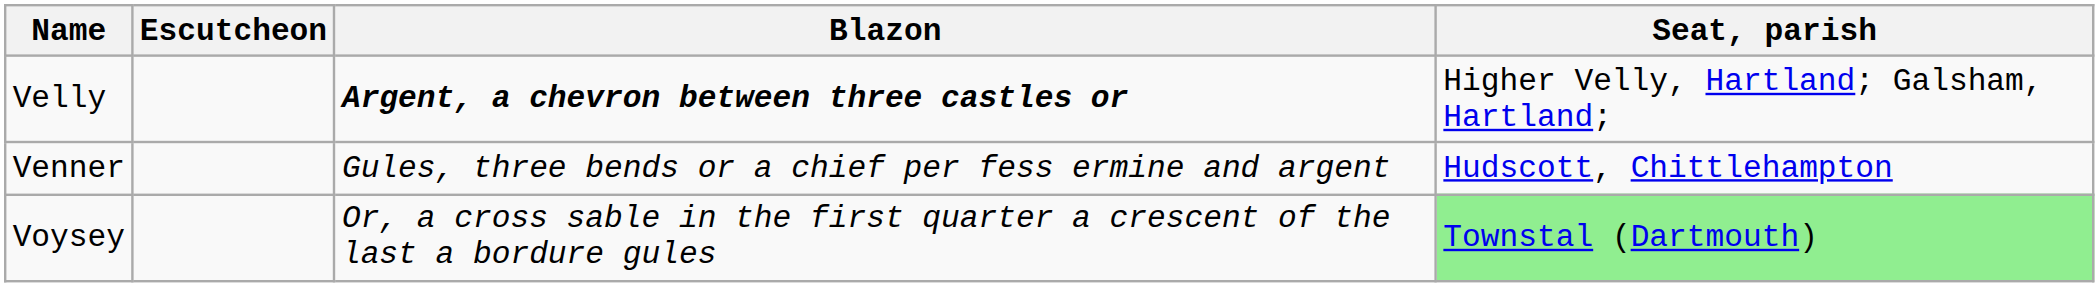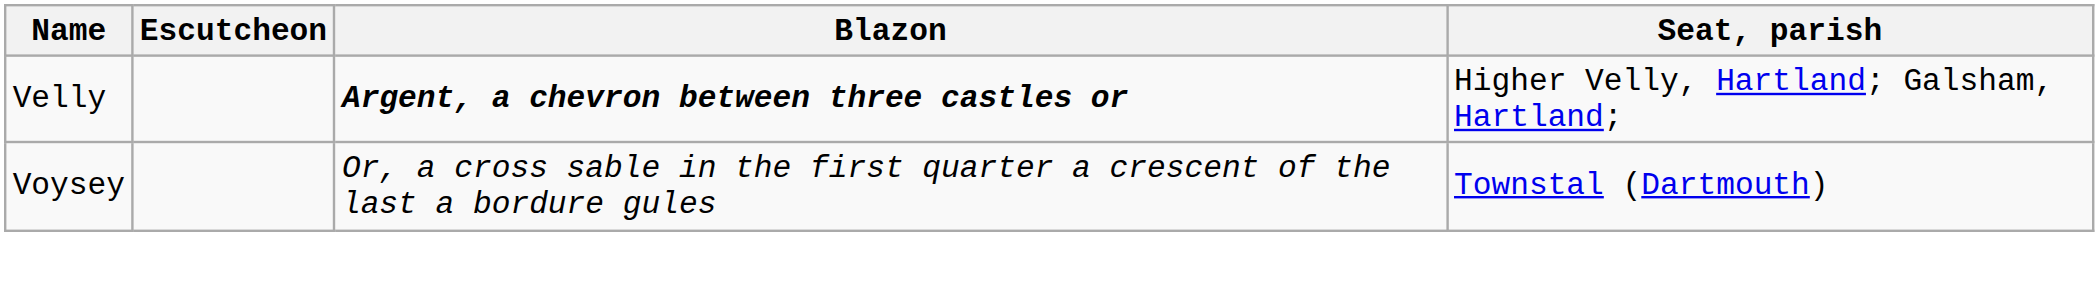- row: Venner | Gules, three bends or a chief per fess ermine and argent | Hudscott, Chittlehampton
Voysey | Seat, parish: lightgreen background -> no background
